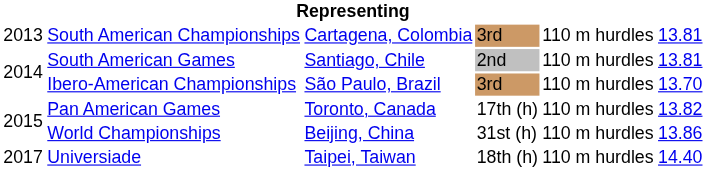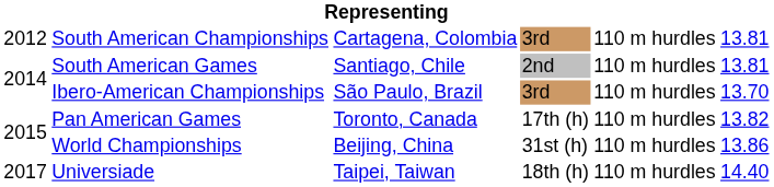South American Championships | column 1: 2013 -> 2012
